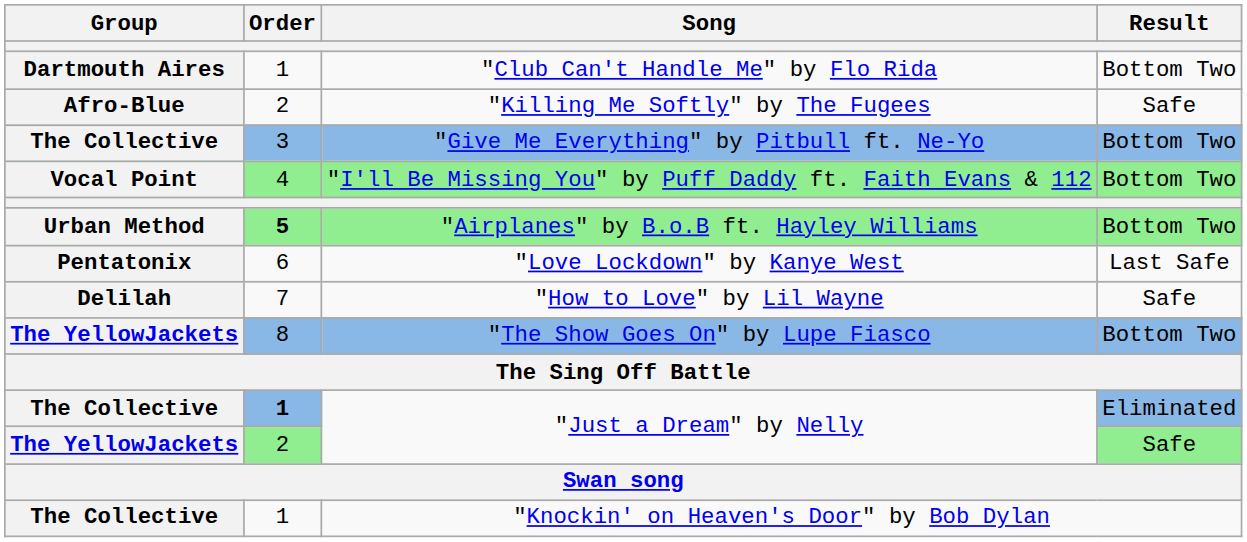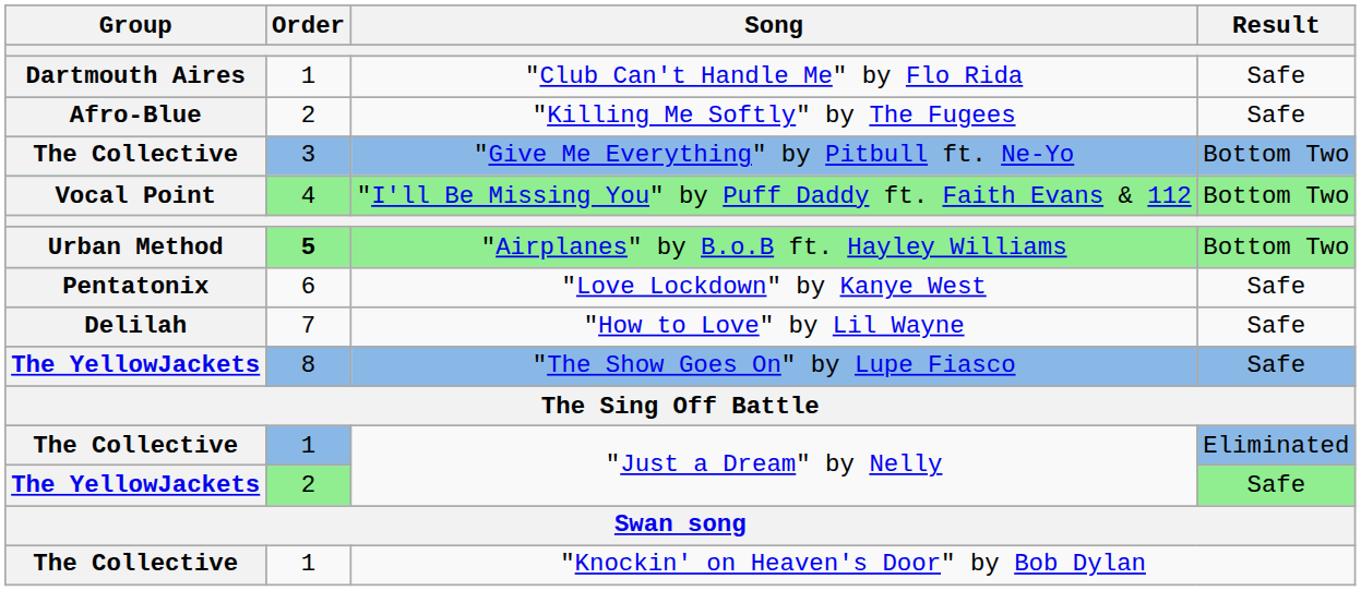"Club Can't Handle Me" by Flo Rida | Result: Bottom Two -> Safe
"Love Lockdown" by Kanye West | Result: Last Safe -> Safe
"The Show Goes On" by Lupe Fiasco | Result: Bottom Two -> Safe
The Collective / "Just a Dream" by Nelly | Order: bold -> normal
